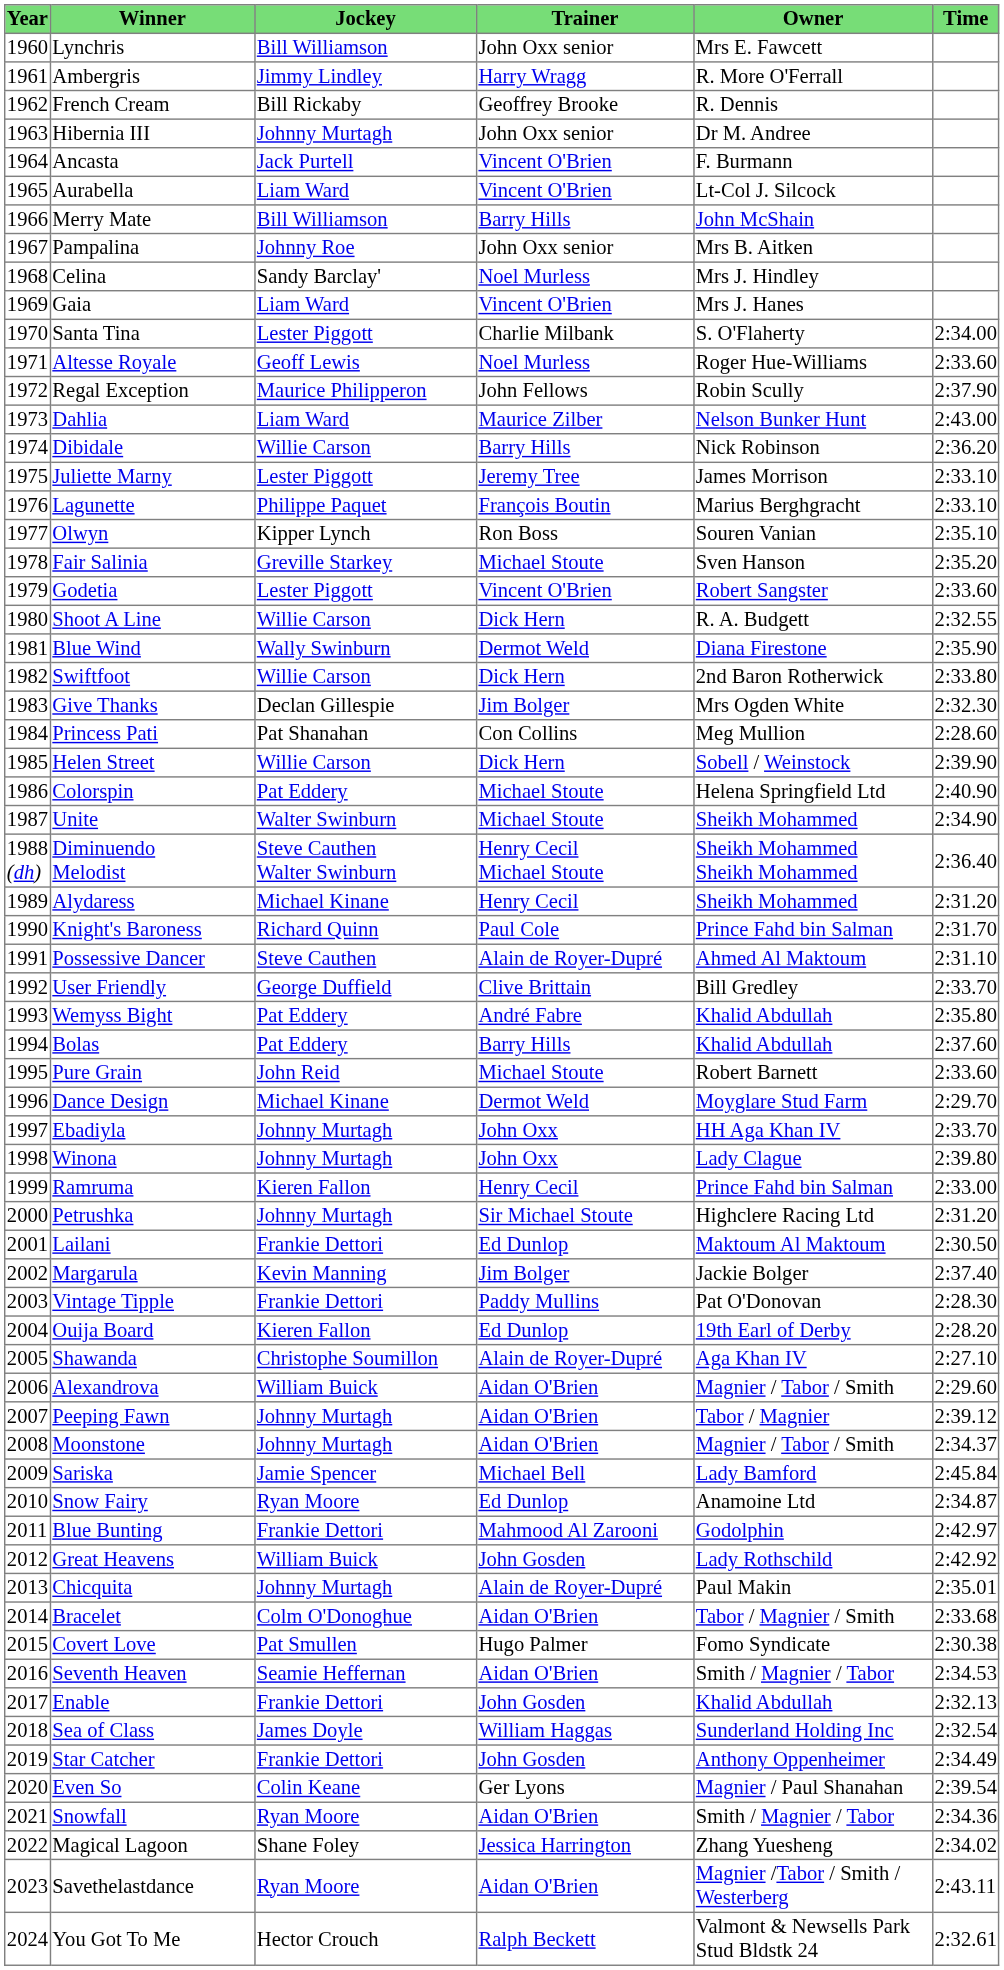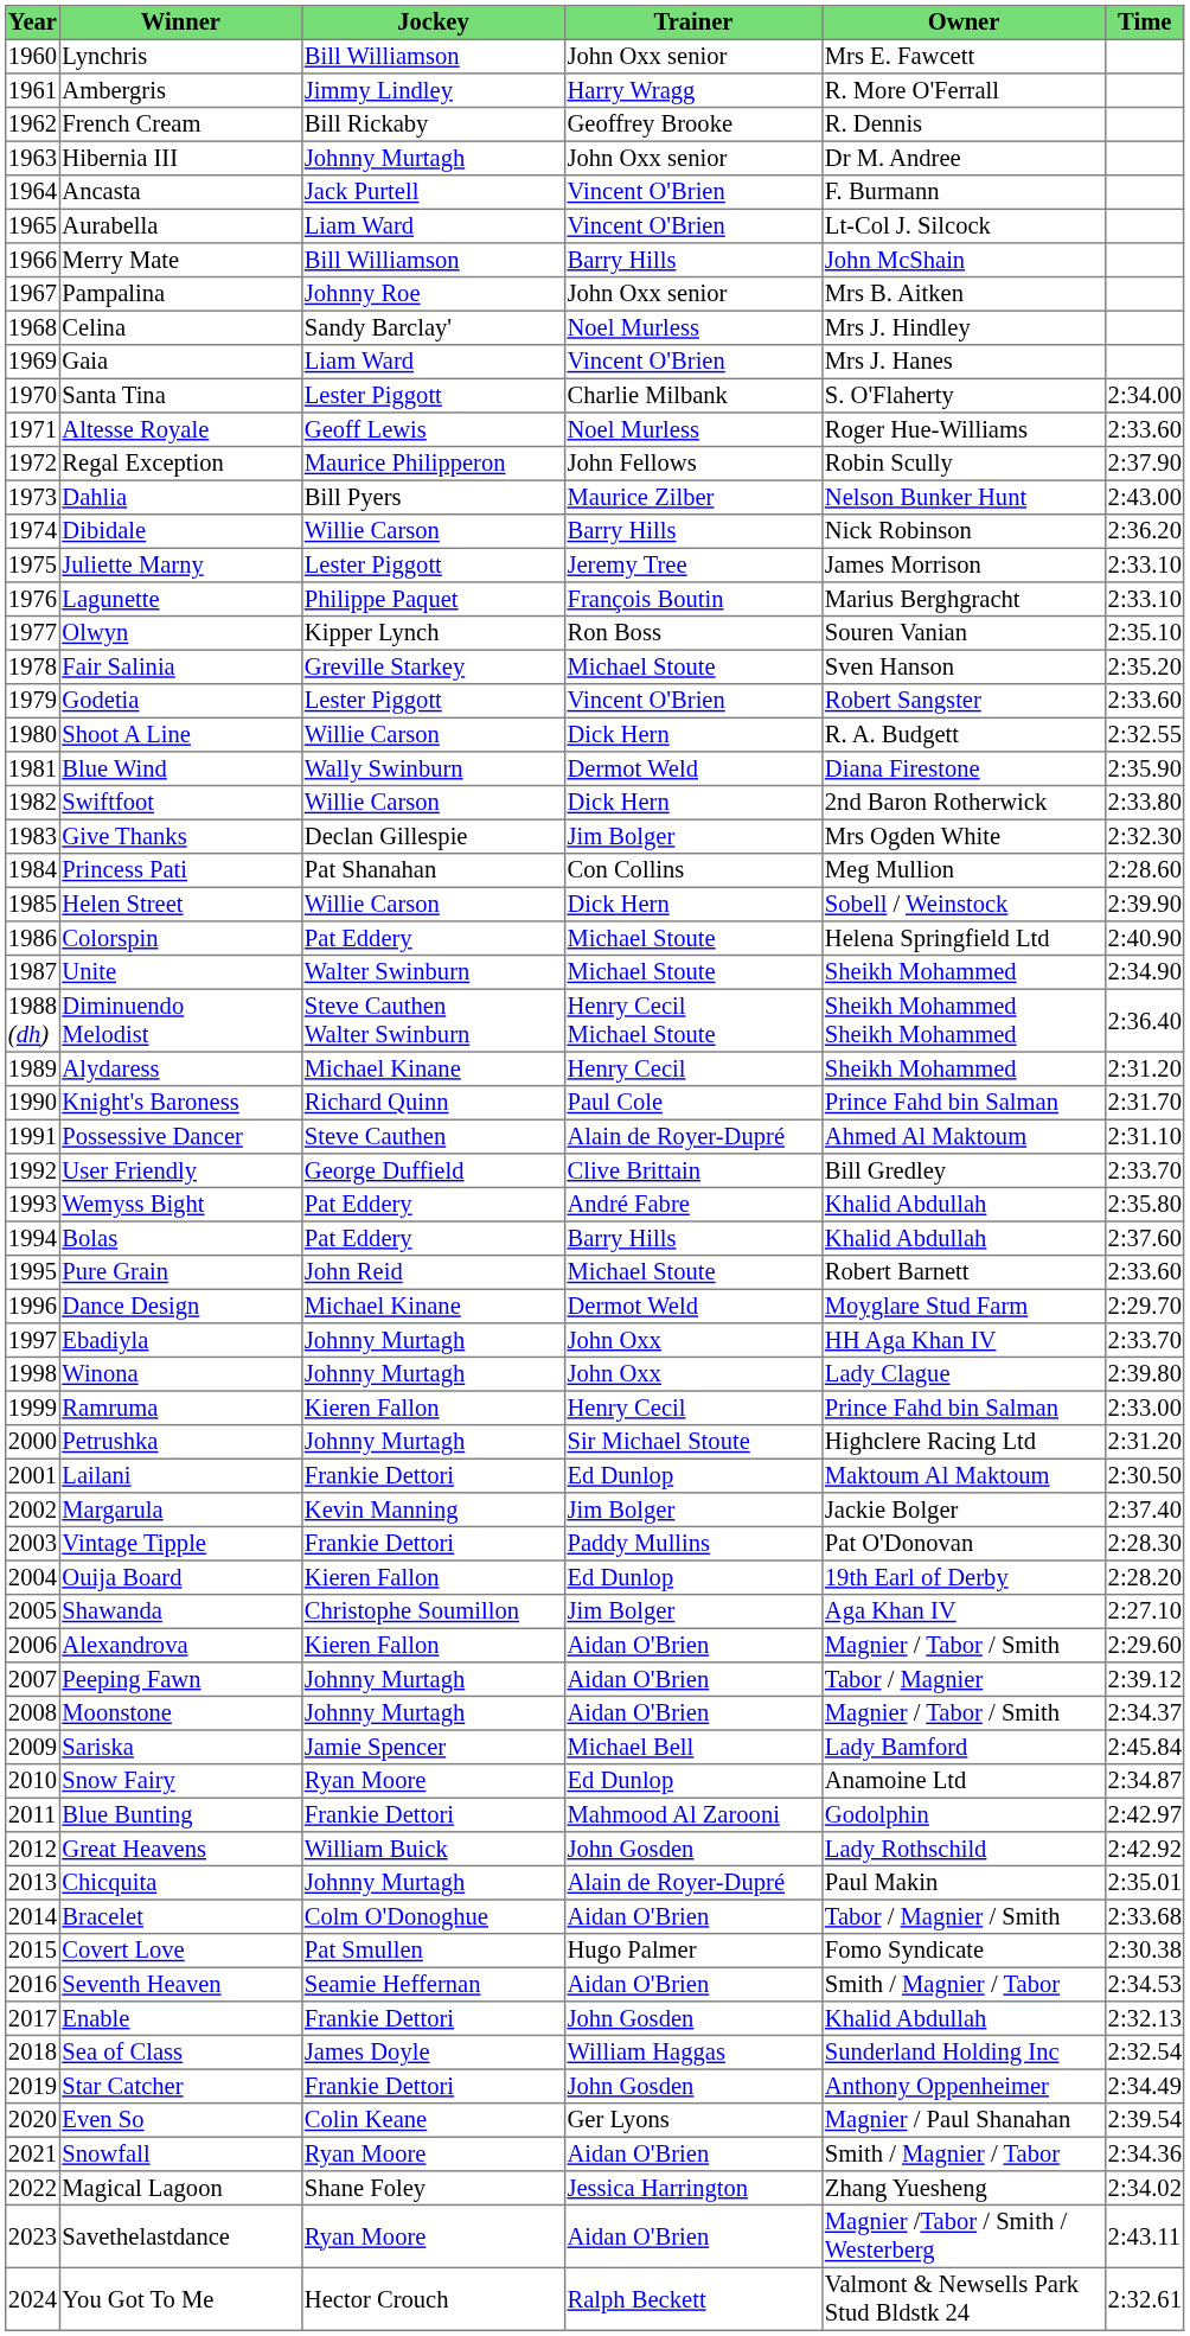Dahlia | Jockey: Liam Ward -> Bill Pyers
Shawanda | Trainer: Alain de Royer-Dupré -> Jim Bolger
Alexandrova | Jockey: William Buick -> Kieren Fallon
